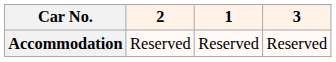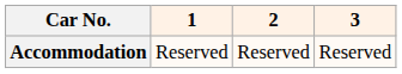columns swapped: 1 <-> 2
